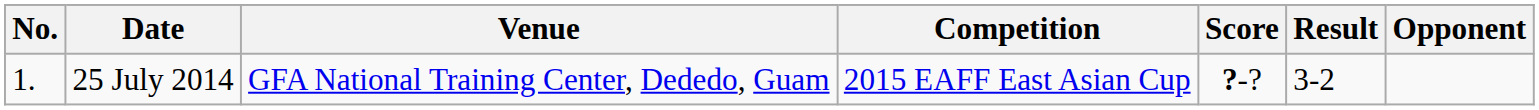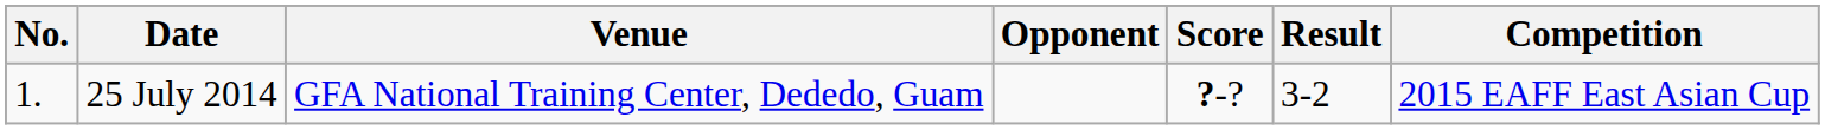columns swapped: Opponent <-> Competition
